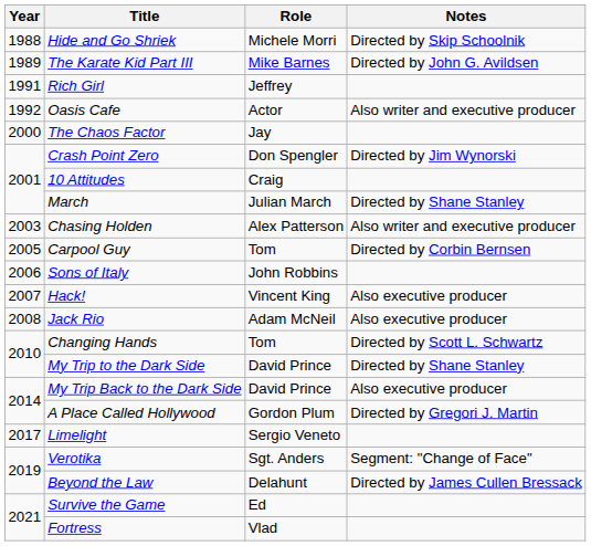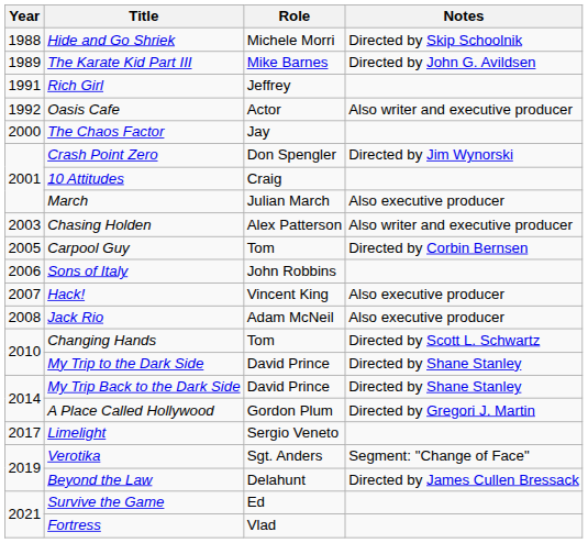March | Notes: Directed by Shane Stanley -> Also executive producer
My Trip Back to the Dark Side | Notes: Also executive producer -> Directed by Shane Stanley
